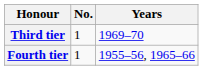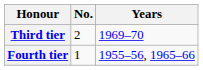Third tier | No.: 1 -> 2
